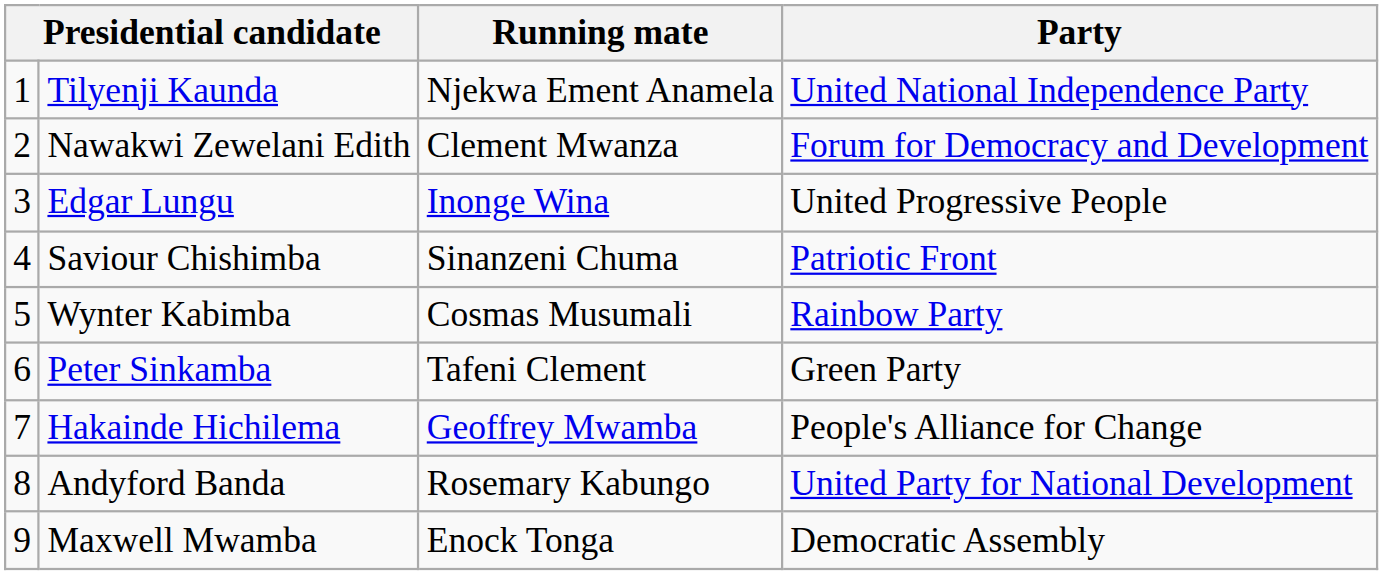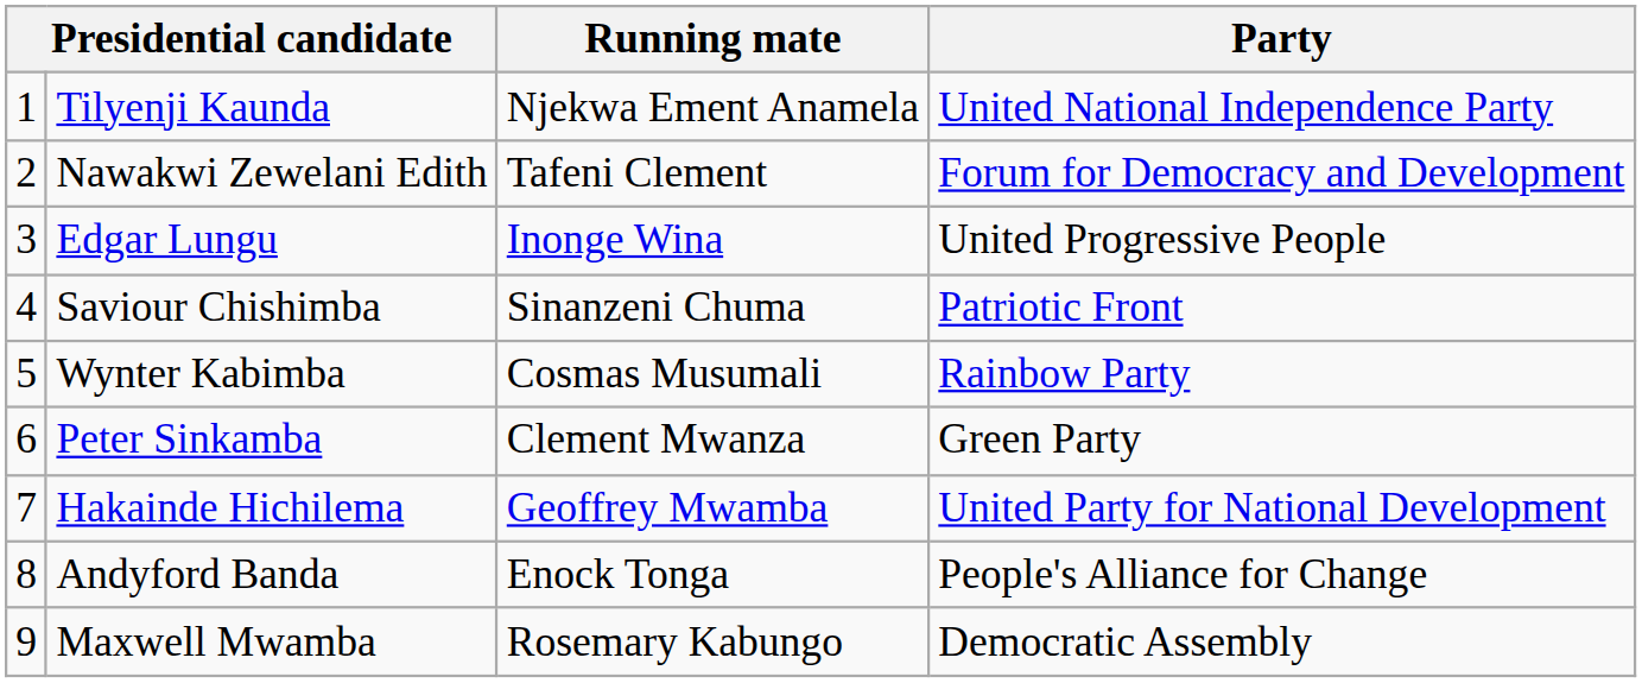Nawakwi Zewelani Edith | Running mate: Clement Mwanza -> Tafeni Clement
Peter Sinkamba | Running mate: Tafeni Clement -> Clement Mwanza
Hakainde Hichilema | Party: People's Alliance for Change -> United Party for National Development
Andyford Banda | Running mate: Rosemary Kabungo -> Enock Tonga
Andyford Banda | Party: United Party for National Development -> People's Alliance for Change
Maxwell Mwamba | Running mate: Enock Tonga -> Rosemary Kabungo
